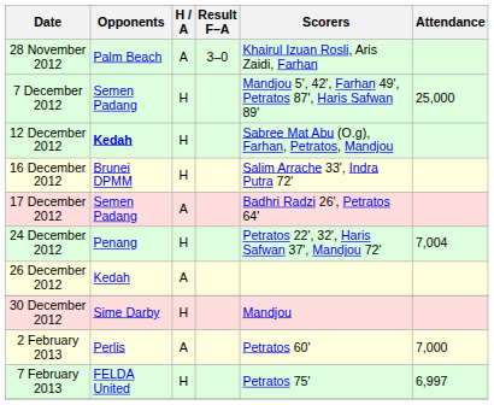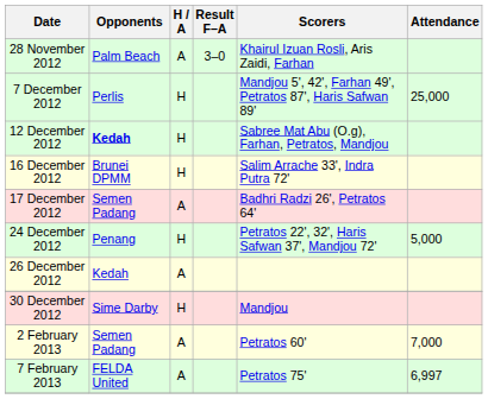7 December 2012 | Opponents: Semen Padang -> Perlis
24 December 2012 | Attendance: 7,004 -> 5,000
2 February 2013 | Opponents: Perlis -> Semen Padang
7 February 2013 | H / A: H -> A
